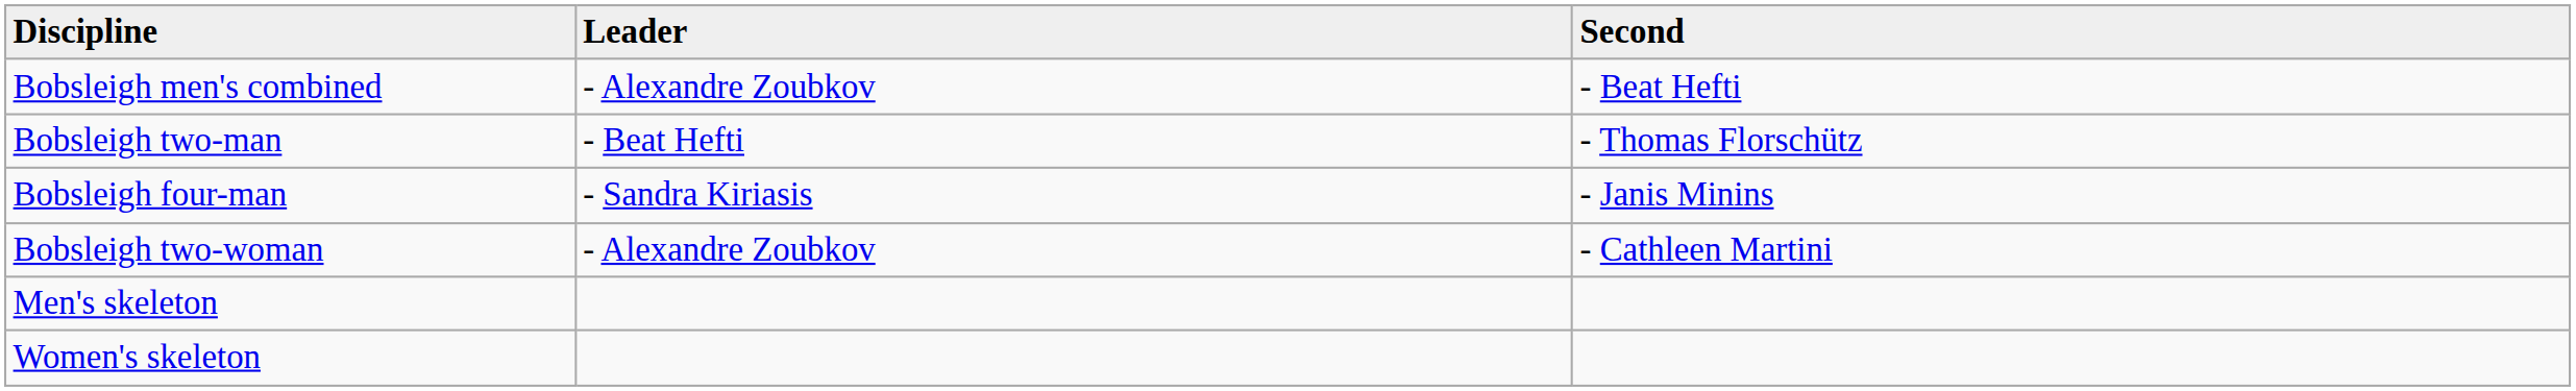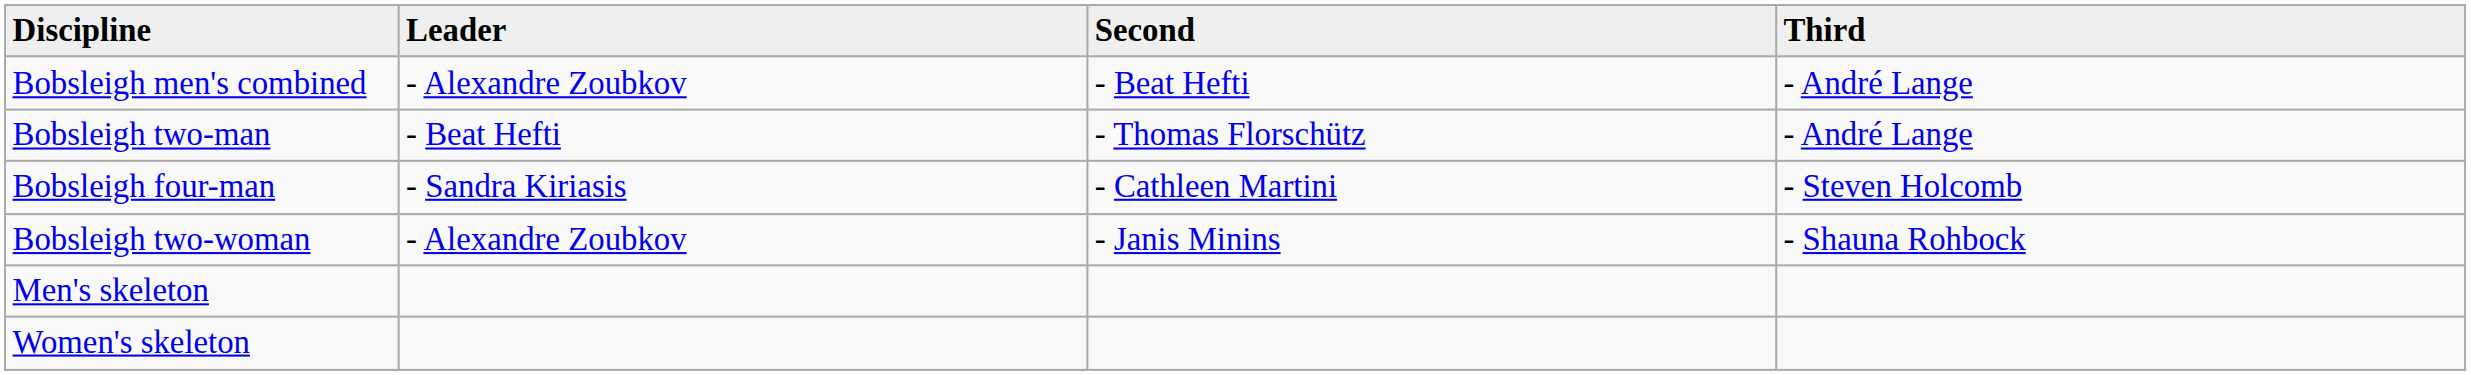+ column: Third | - André Lange | - André Lange | - Steven Holcomb | - Shauna Rohbock
Bobsleigh four-man | Second: - Janis Minins -> - Cathleen Martini
Bobsleigh two-woman | Second: - Cathleen Martini -> - Janis Minins
